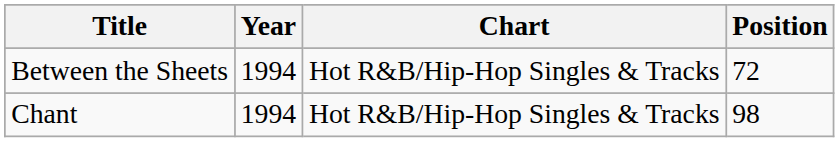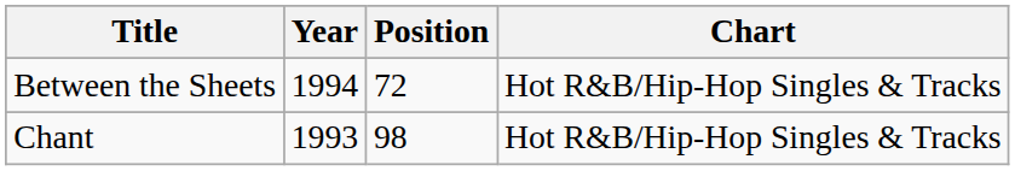columns swapped: Chart <-> Position
Chant | Year: 1994 -> 1993
